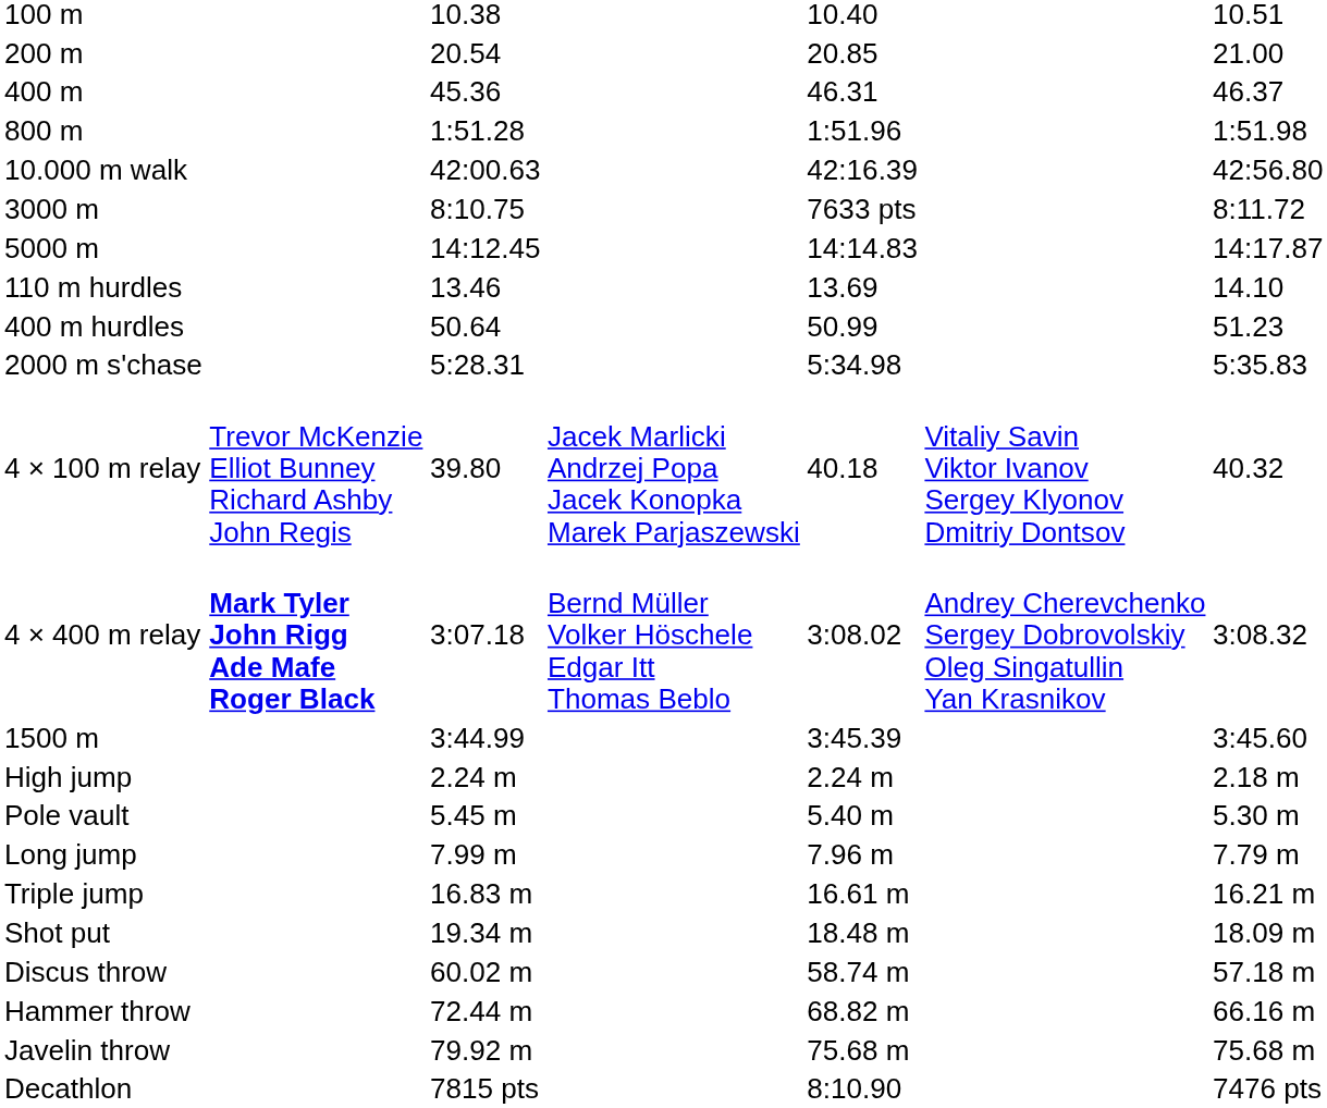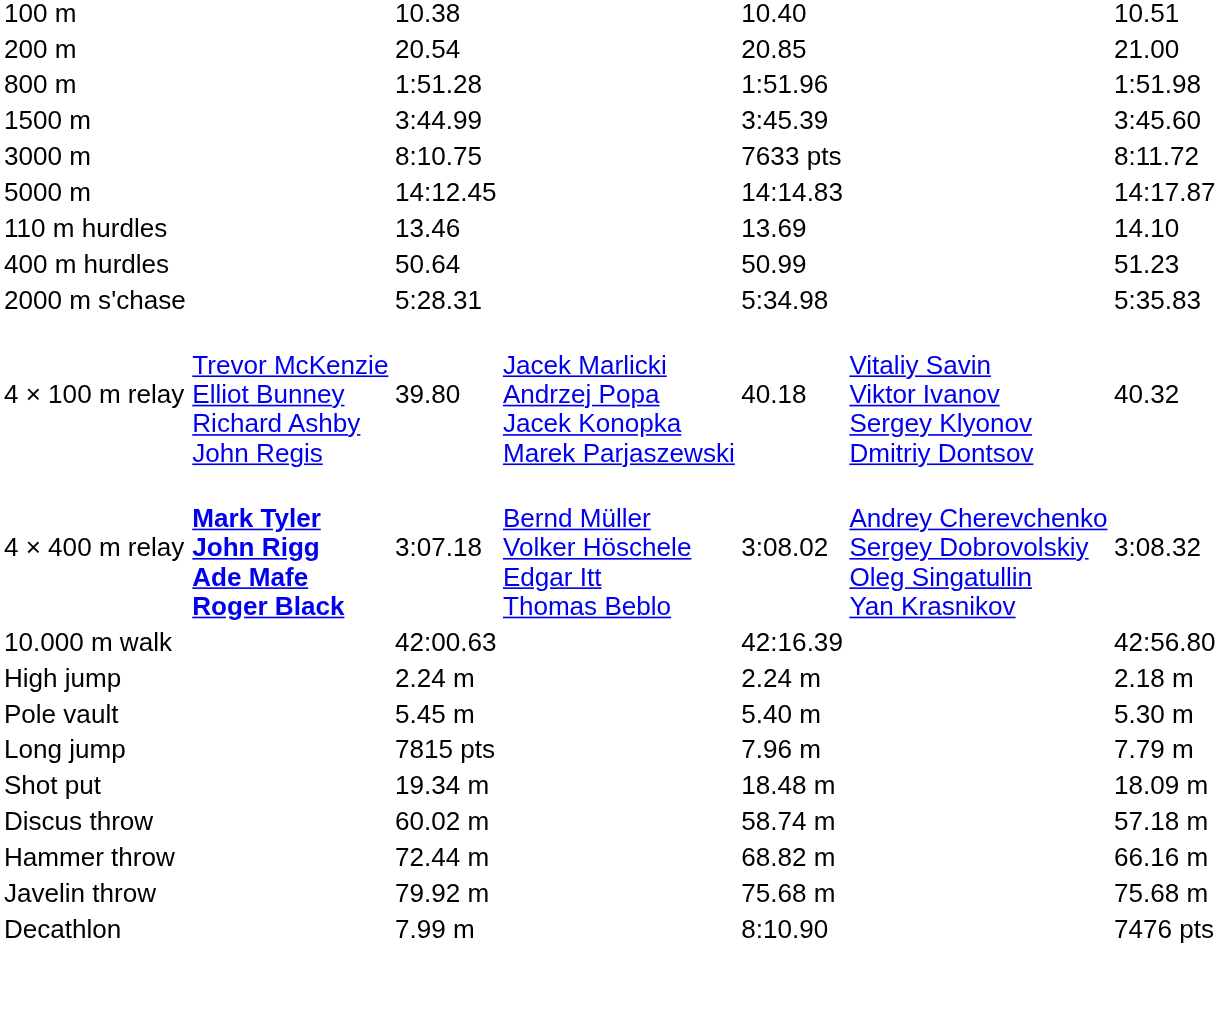- row: 400 m | 45.36 | 46.31 | 46.37
rows swapped: 1500 m <-> 10.000 m walk
Long jump | column 3: 7.99 m -> 7815 pts
- row: Triple jump | 16.83 m | 16.61 m | 16.21 m
Decathlon | column 3: 7815 pts -> 7.99 m
